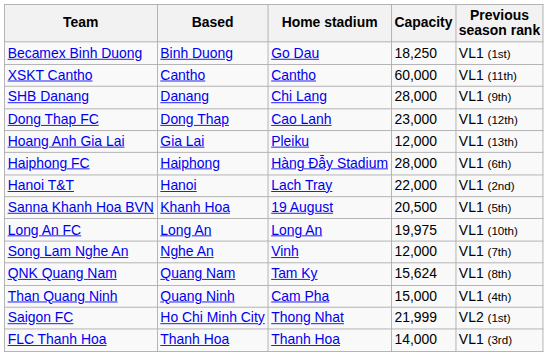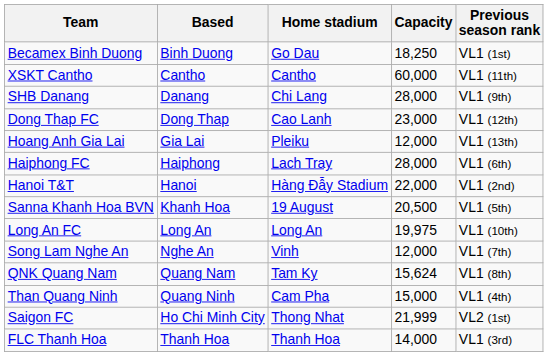Haiphong FC | Home stadium: Hàng Đẫy Stadium -> Lach Tray
Hanoi T&T | Home stadium: Lach Tray -> Hàng Đẫy Stadium
